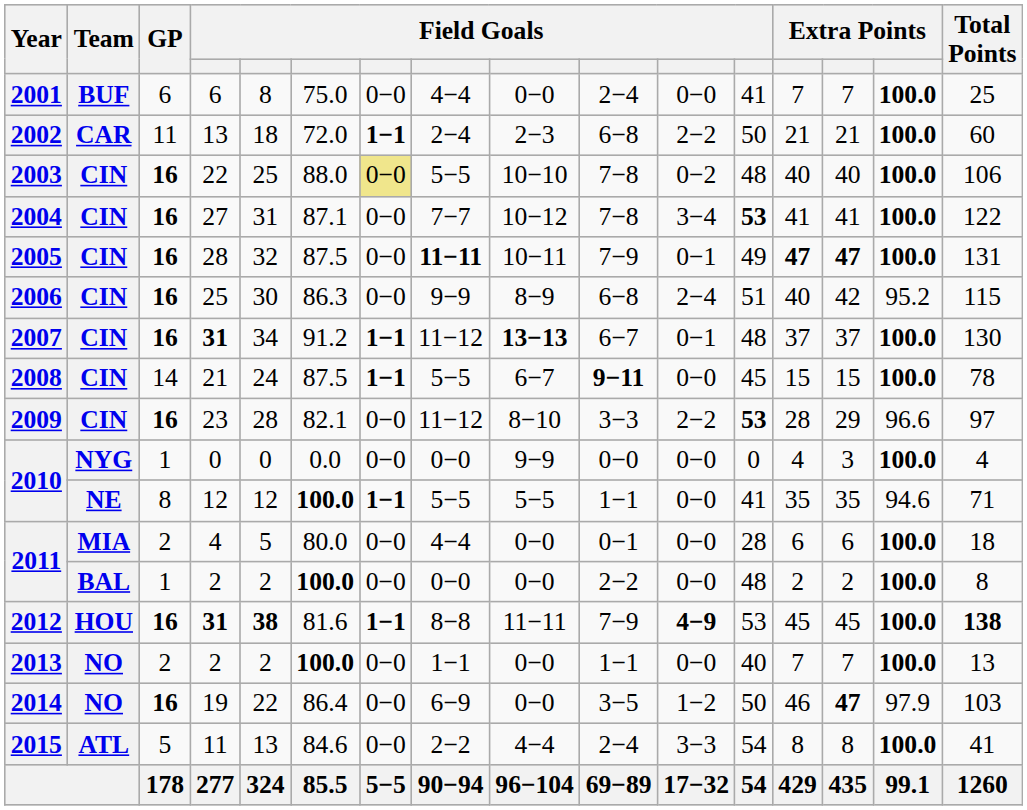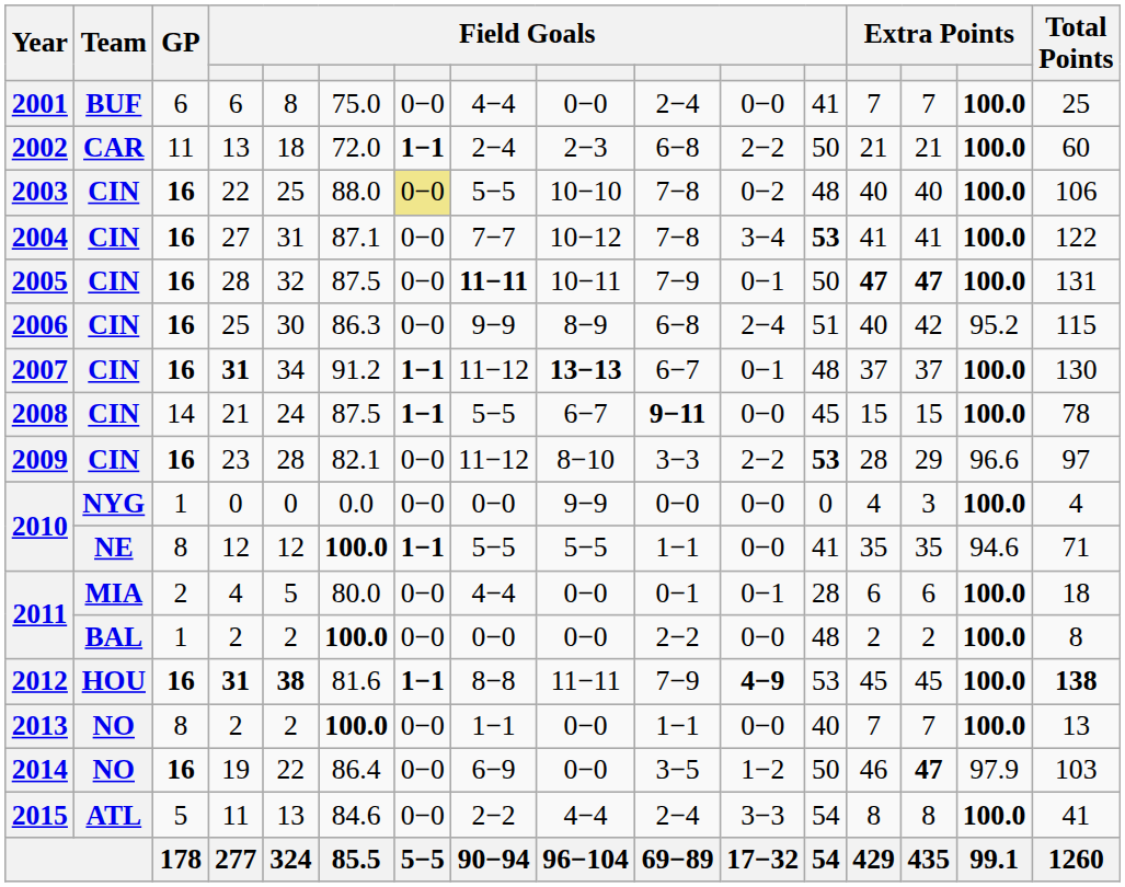2005 | column 12: 49 -> 50
2011 / 4 | column 11: 0−0 -> 0−1
2013 | GP: 2 -> 8
